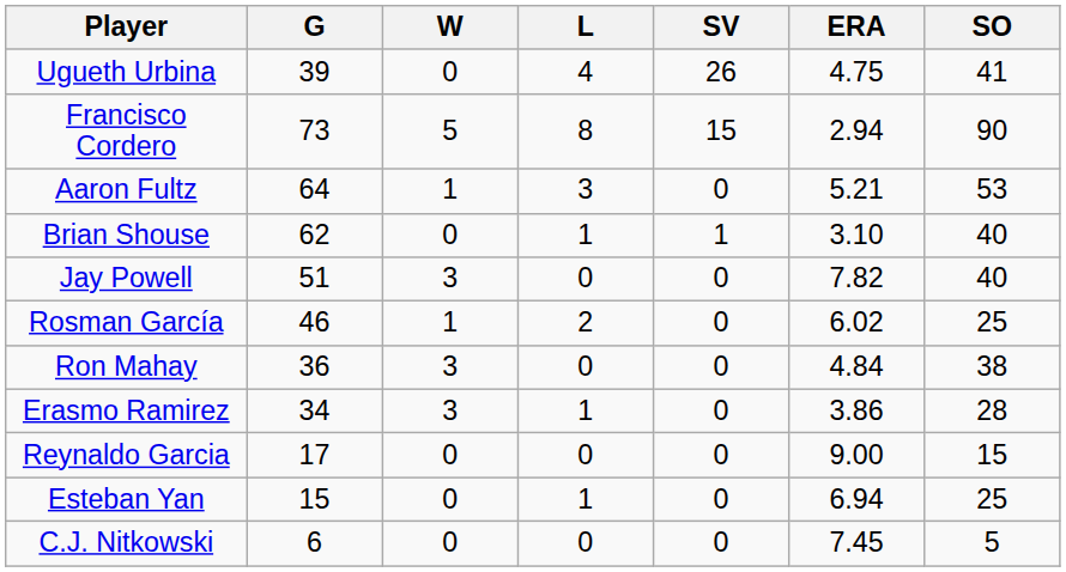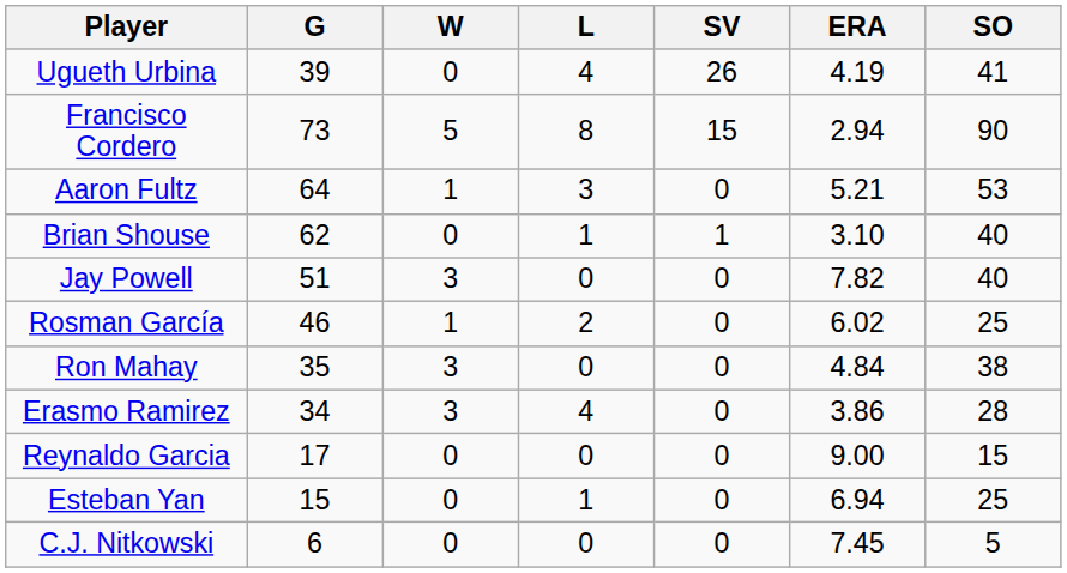Ugueth Urbina | ERA: 4.75 -> 4.19
Ron Mahay | G: 36 -> 35
Erasmo Ramirez | L: 1 -> 4
